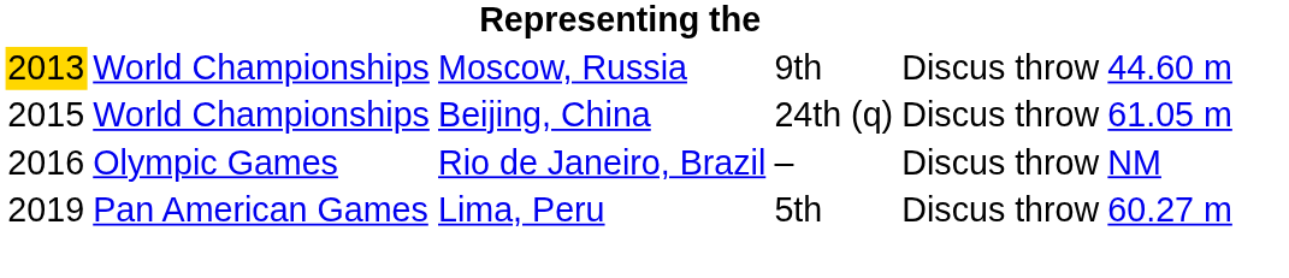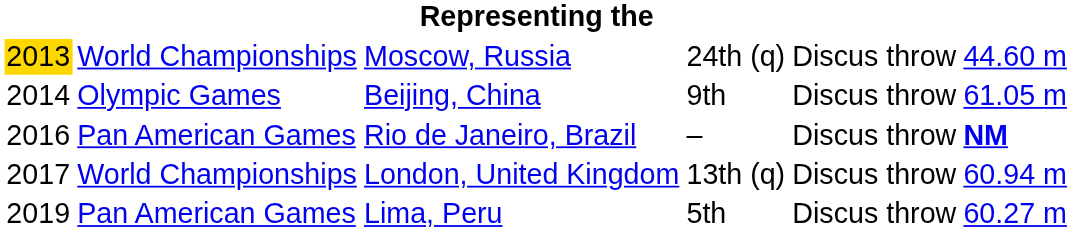Moscow, Russia | column 4: 9th -> 24th (q)
Beijing, China | column 1: 2015 -> 2014
Beijing, China | column 2: World Championships -> Olympic Games
Beijing, China | column 4: 24th (q) -> 9th
Rio de Janeiro, Brazil | column 2: Olympic Games -> Pan American Games
Rio de Janeiro, Brazil | column 6: normal -> bold
+ row: 2017 | World Championships | London, United Kingdom | 13th (q) | Discus throw | 60.94 m
